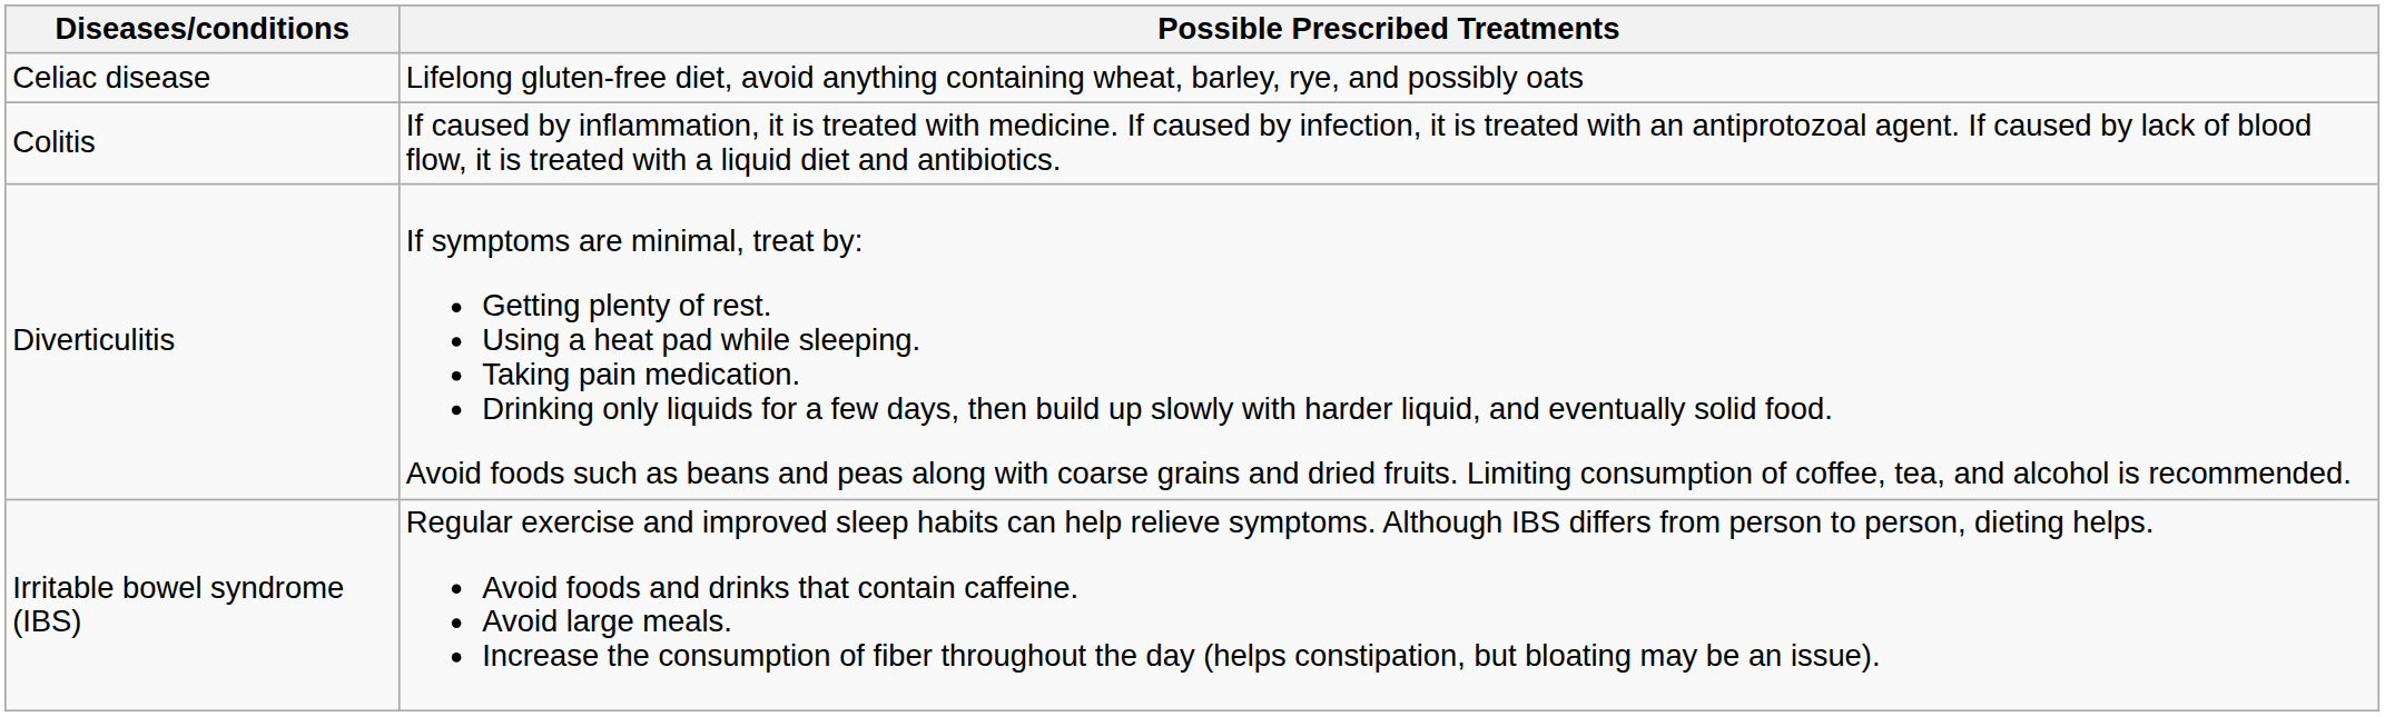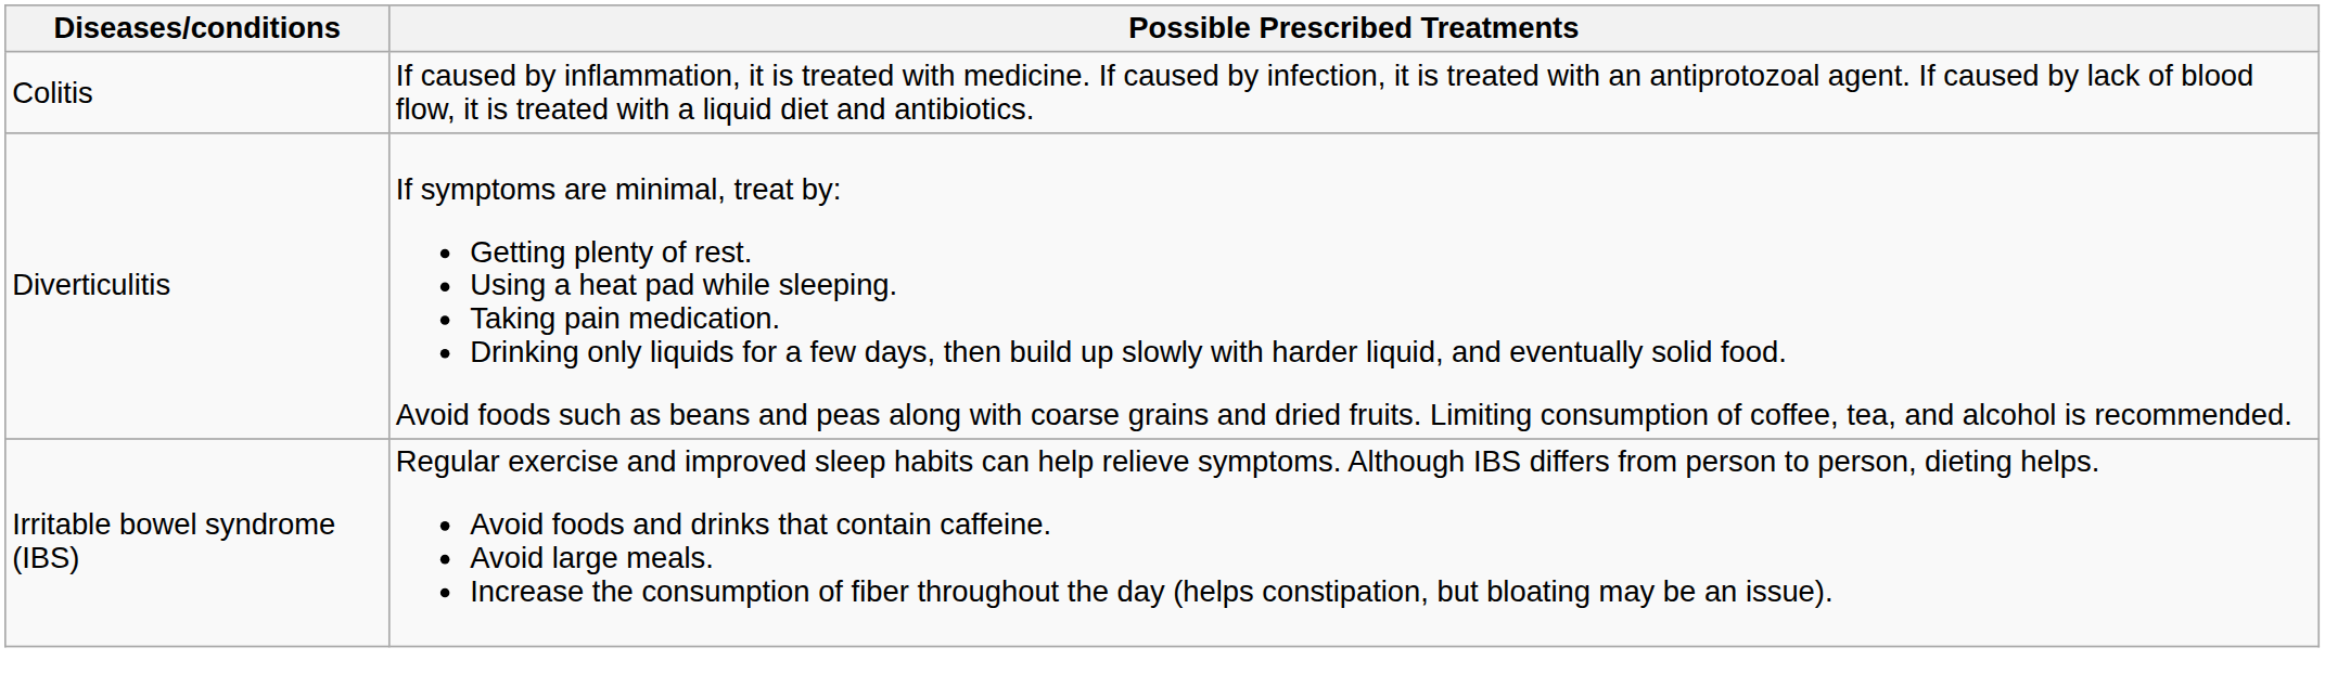- row: Celiac disease | Lifelong gluten-free diet, avoid anything containing wheat, barley, rye, and possibly oats
